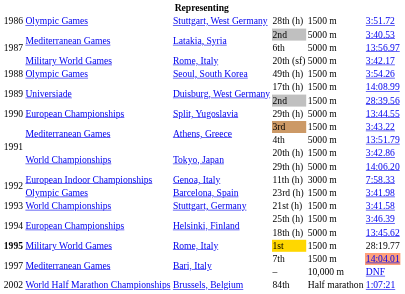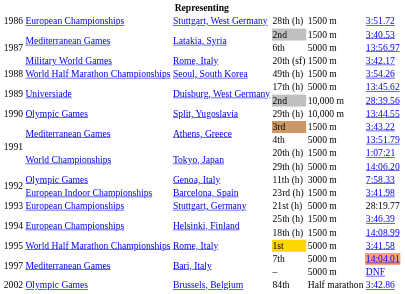28th (h) | column 2: Olympic Games -> European Championships
Latakia, Syria / 2nd | column 5: 5000 m -> 1500 m
20th (sf) | column 5: 5000 m -> 1500 m
49th (h) | column 2: Olympic Games -> World Half Marathon Championships
17th (h) | column 5: 1500 m -> 5000 m
17th (h) | column 6: 14:08.99 -> 13:45.62
Duisburg, West Germany / 2nd | column 5: 1500 m -> 10,000 m
Split, Yugoslavia / 29th (h) | column 2: European Championships -> Olympic Games
Split, Yugoslavia / 29th (h) | column 5: 5000 m -> 10,000 m
20th (h) | column 6: 3:42.86 -> 1:07:21
11th (h) | column 2: European Indoor Championships -> Olympic Games
23rd (h) | column 2: Olympic Games -> European Indoor Championships
21st (h) | column 2: World Championships -> European Championships
21st (h) | column 5: 1500 m -> 5000 m
21st (h) | column 6: 3:41.58 -> 28:19.77
18th (h) | column 5: 5000 m -> 1500 m
18th (h) | column 6: 13:45.62 -> 14:08.99
1st | column 1: bold -> normal
1st | column 2: Military World Games -> World Half Marathon Championships
1st | column 5: 1500 m -> 5000 m
1st | column 6: 28:19.77 -> 3:41.58
7th | column 5: 1500 m -> 5000 m
– | column 5: 10,000 m -> 5000 m
84th | column 2: World Half Marathon Championships -> Olympic Games
84th | column 6: 1:07:21 -> 3:42.86
